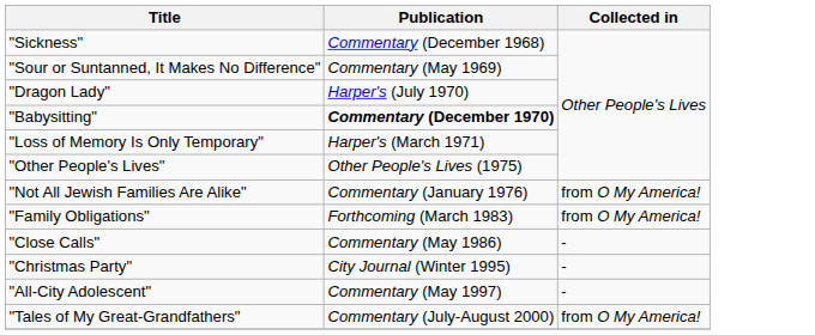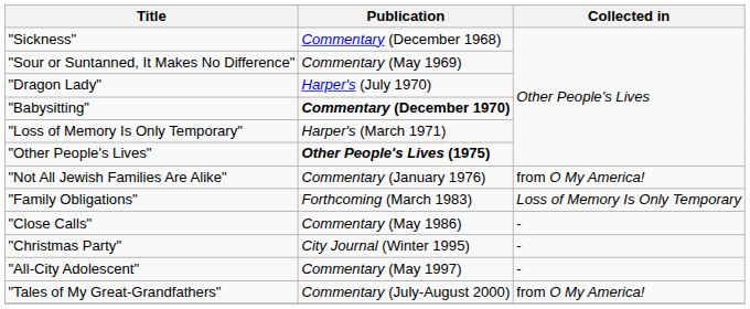"Other People's Lives" | Publication: normal -> bold
"Family Obligations" | Collected in: from O My America! -> Loss of Memory Is Only Temporary
